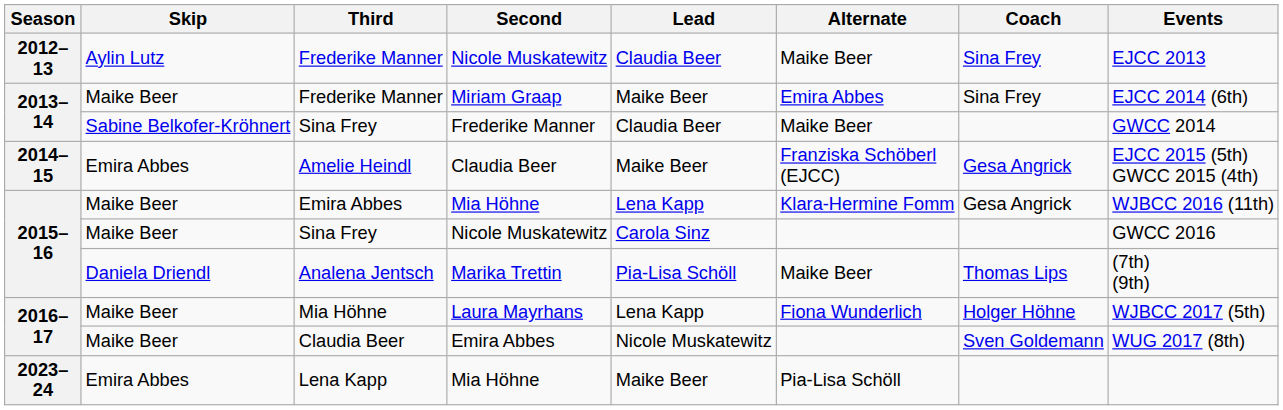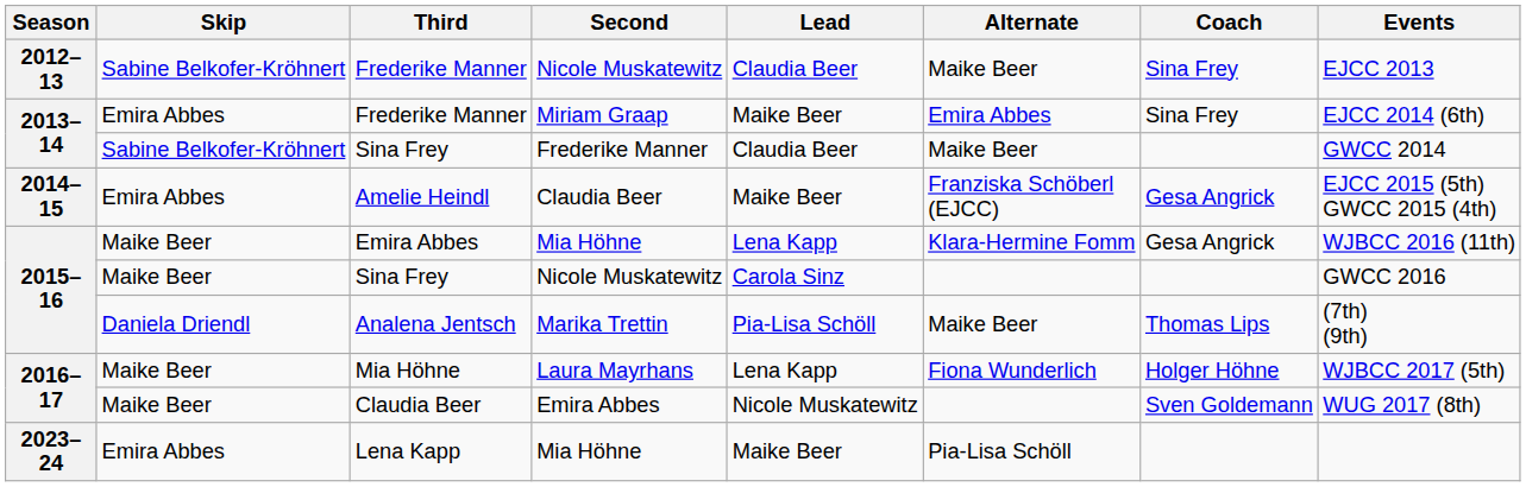Frederike Manner / Nicole Muskatewitz | Skip: Aylin Lutz -> Sabine Belkofer-Kröhnert
Frederike Manner / Miriam Graap | Skip: Maike Beer -> Emira Abbes
